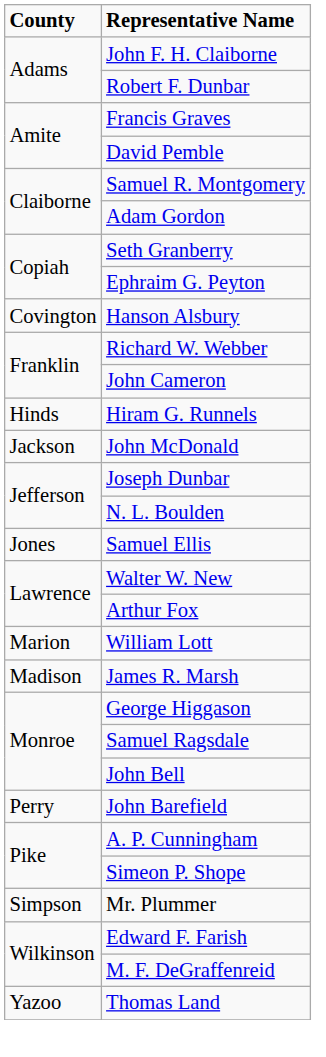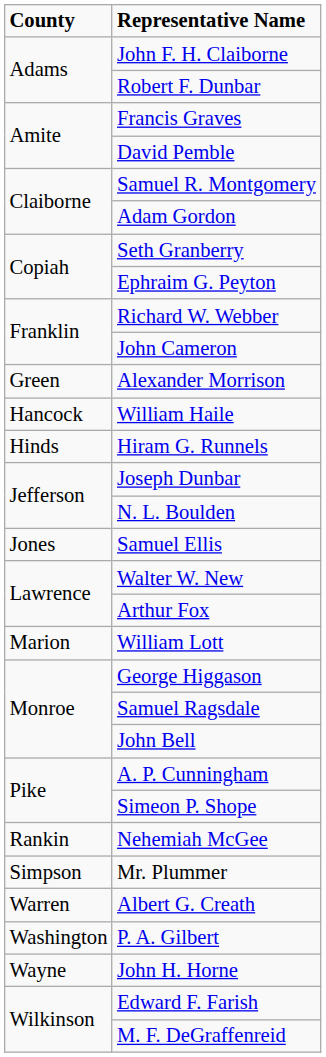- row: Covington | Hanson Alsbury
+ row: Green | Alexander Morrison
+ row: Hancock | William Haile
- row: Jackson | John McDonald
- row: Madison | James R. Marsh
- row: Perry | John Barefield
+ row: Rankin | Nehemiah McGee
+ row: Warren | Albert G. Creath
+ row: Washington | P. A. Gilbert
+ row: Wayne | John H. Horne
- row: Yazoo | Thomas Land
